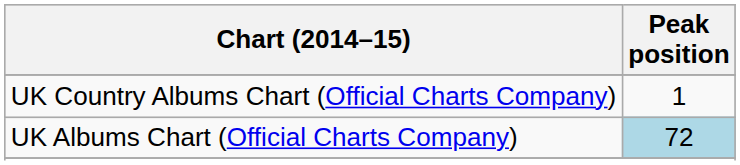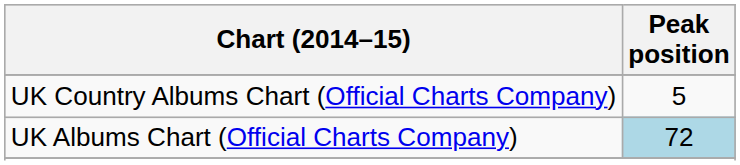UK Country Albums Chart (Official Charts Company) | Peak position: 1 -> 5
